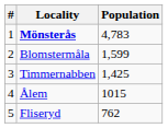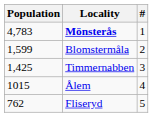columns swapped: # <-> Population
